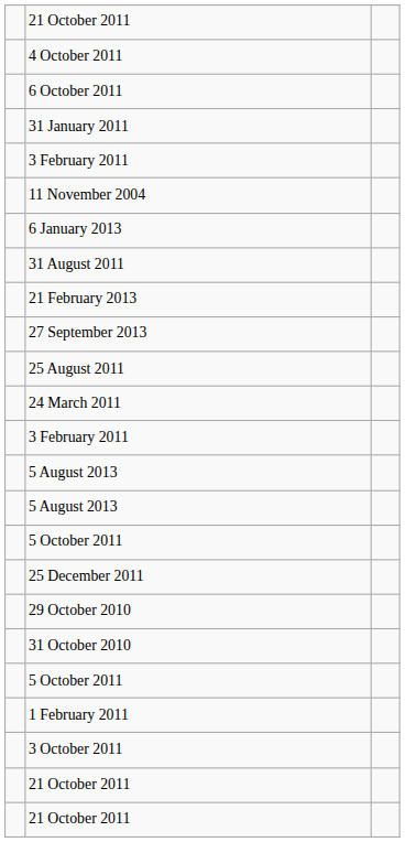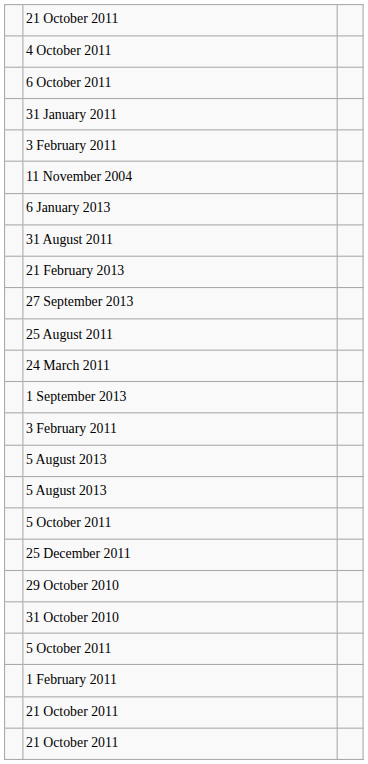+ row: 1 September 2013
- row: 3 October 2011
